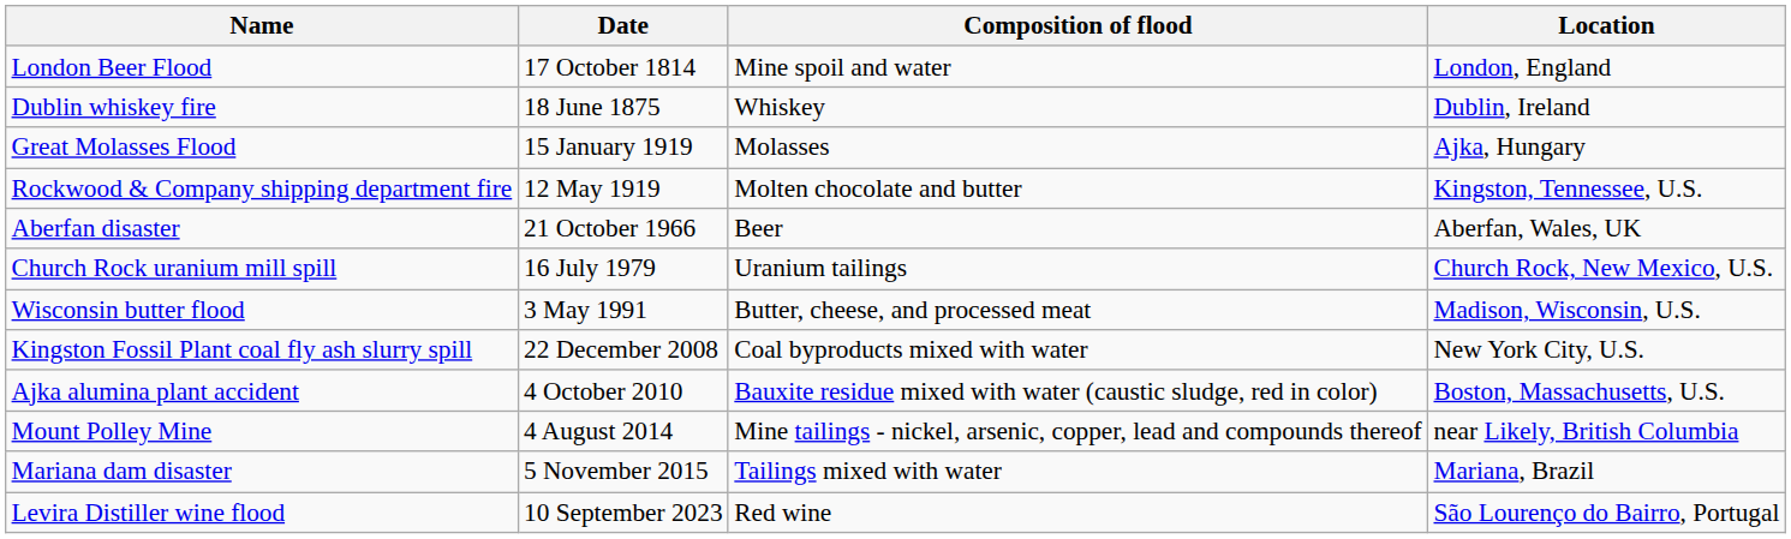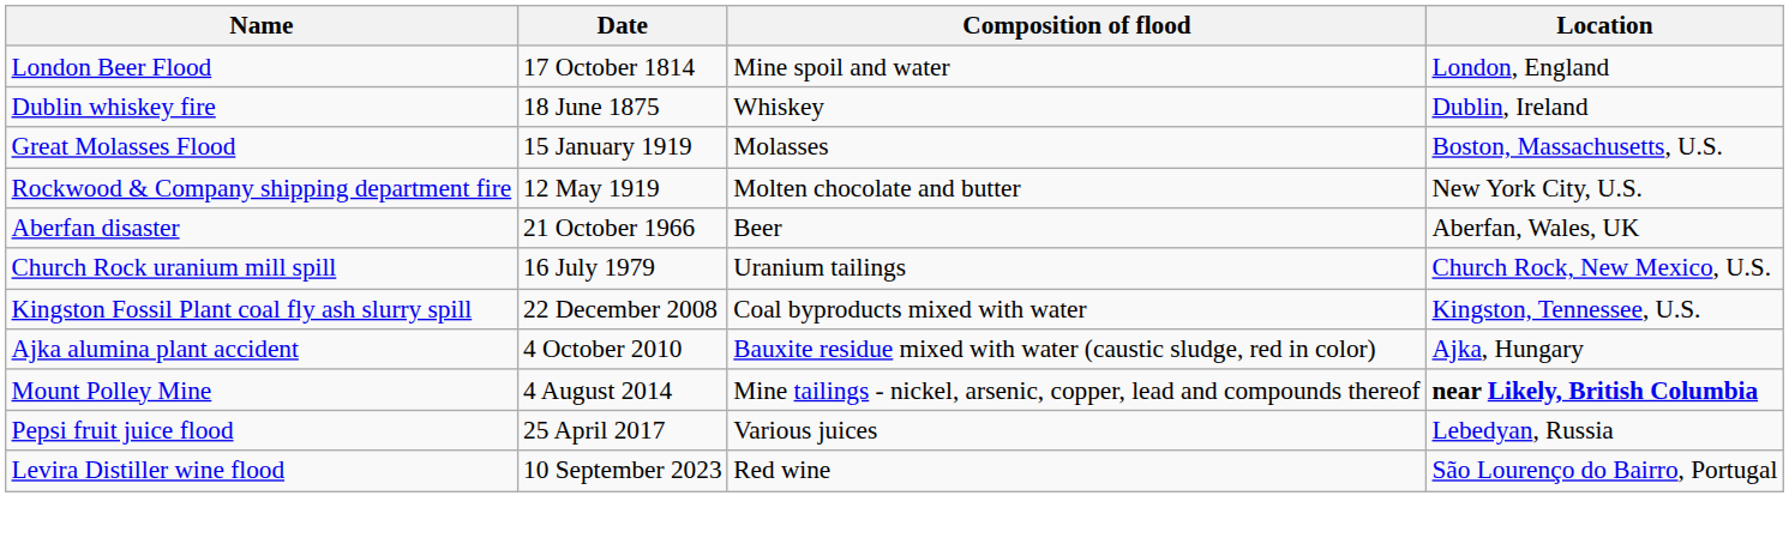Great Molasses Flood | Location: Ajka, Hungary -> Boston, Massachusetts, U.S.
Rockwood & Company shipping department fire | Location: Kingston, Tennessee, U.S. -> New York City, U.S.
- row: Wisconsin butter flood | 3 May 1991 | Butter, cheese, and processed meat | Madison, Wisconsin, U.S.
Kingston Fossil Plant coal fly ash slurry spill | Location: New York City, U.S. -> Kingston, Tennessee, U.S.
Ajka alumina plant accident | Location: Boston, Massachusetts, U.S. -> Ajka, Hungary
Mount Polley Mine | Location: normal -> bold
- row: Mariana dam disaster | 5 November 2015 | Tailings mixed with water | Mariana, Brazil
+ row: Pepsi fruit juice flood | 25 April 2017 | Various juices | Lebedyan, Russia
